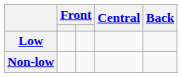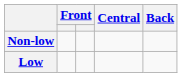rows swapped: Non-low <-> Low
